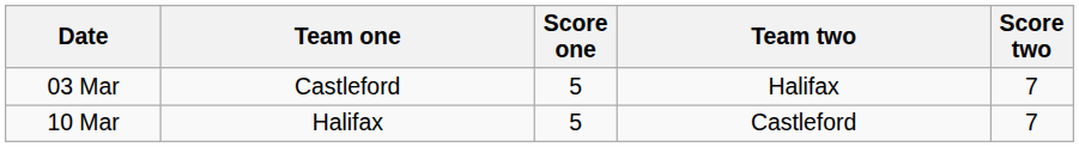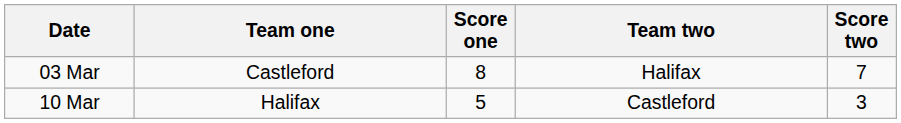03 Mar | Score one: 5 -> 8
10 Mar | Score two: 7 -> 3
